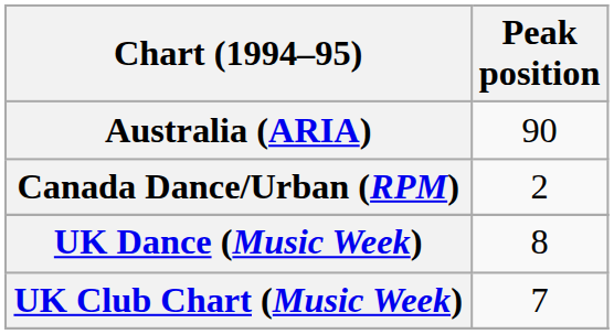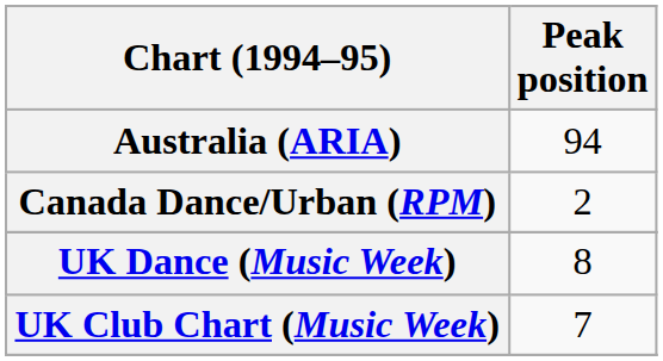Australia (ARIA) | Peak position: 90 -> 94
